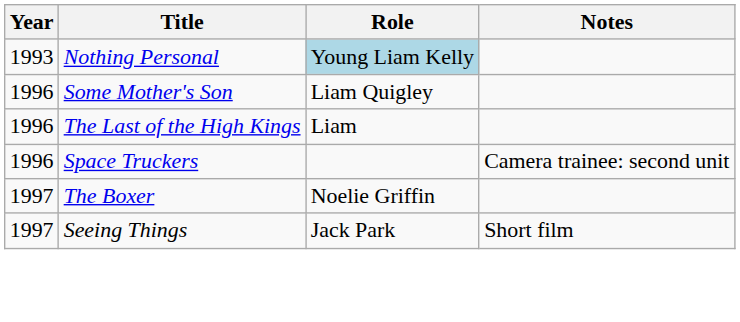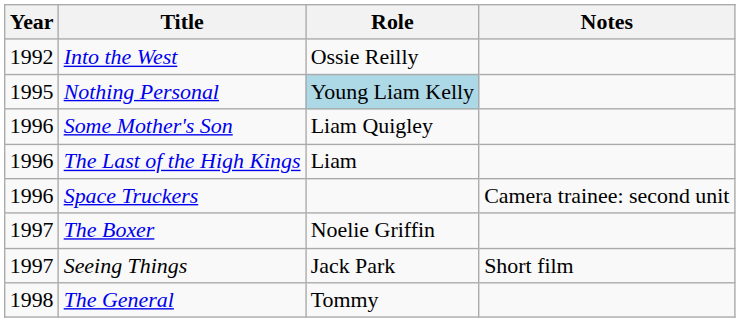+ row: 1992 | Into the West | Ossie Reilly
Nothing Personal | Year: 1993 -> 1995
+ row: 1998 | The General | Tommy
